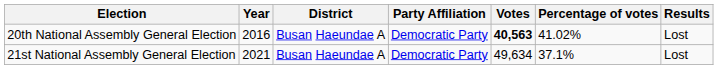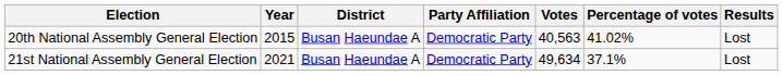20th National Assembly General Election | Year: 2016 -> 2015
20th National Assembly General Election | Votes: bold -> normal
